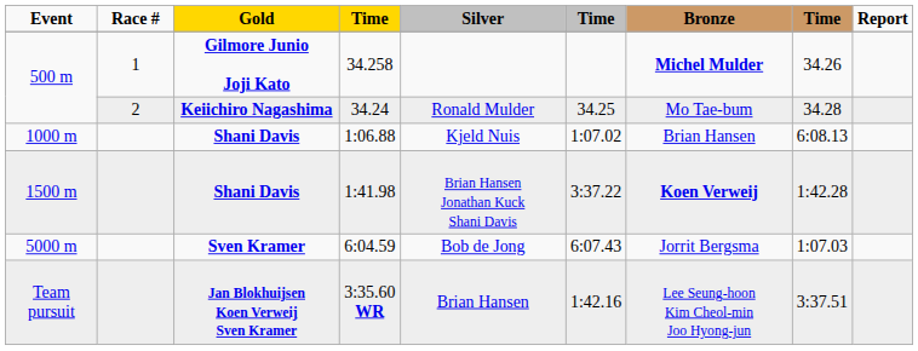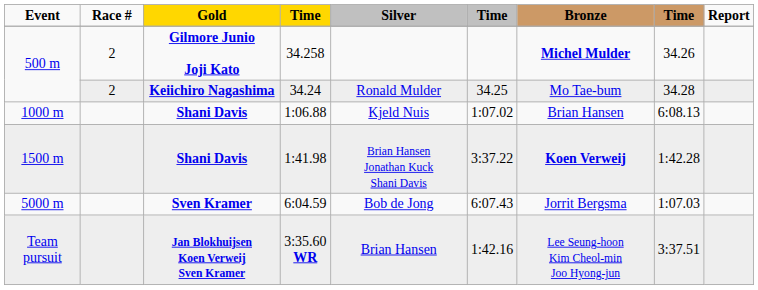34.258 | Race #: 1 -> 2
